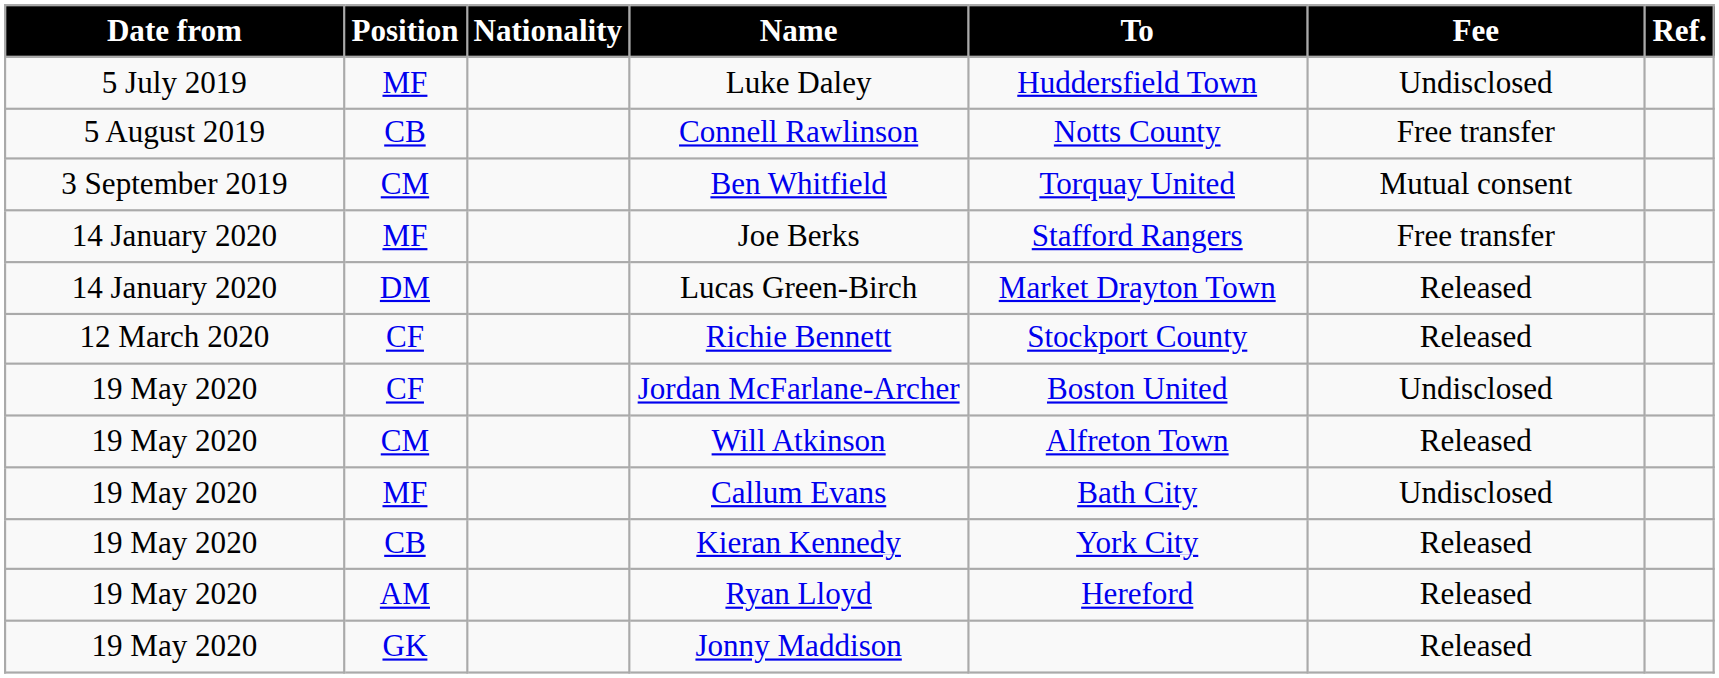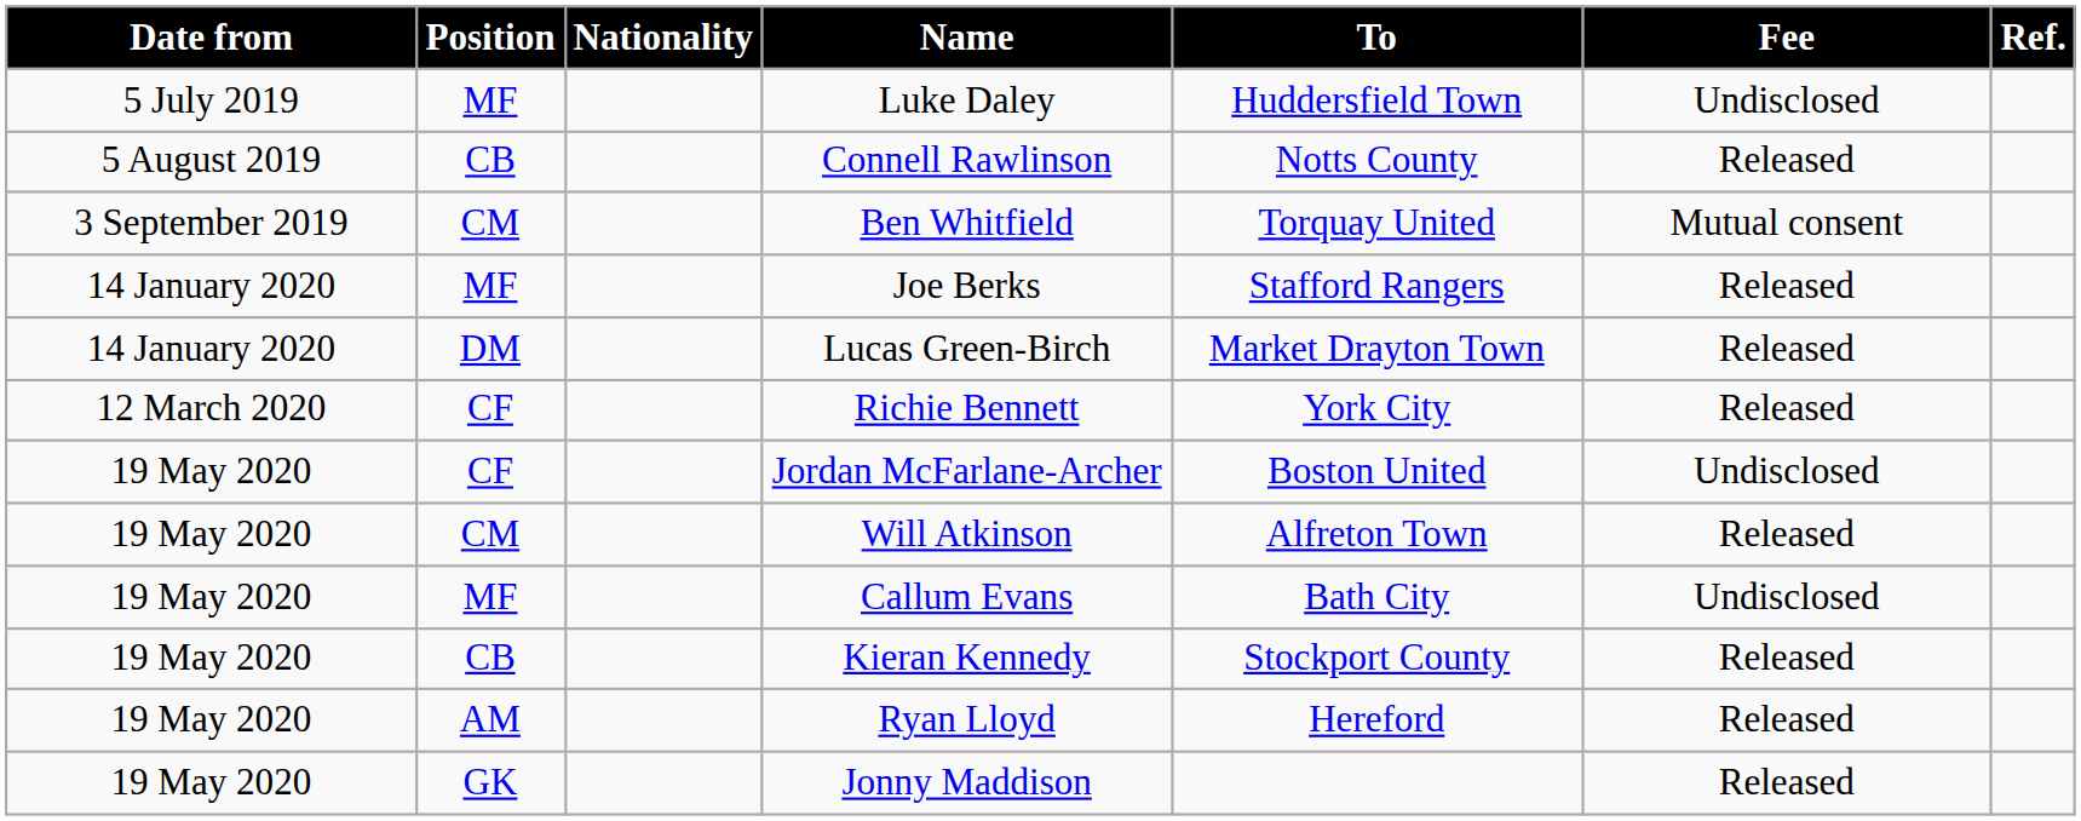Connell Rawlinson | Fee: Free transfer -> Released
Joe Berks | Fee: Free transfer -> Released
Richie Bennett | To: Stockport County -> York City
Kieran Kennedy | To: York City -> Stockport County
